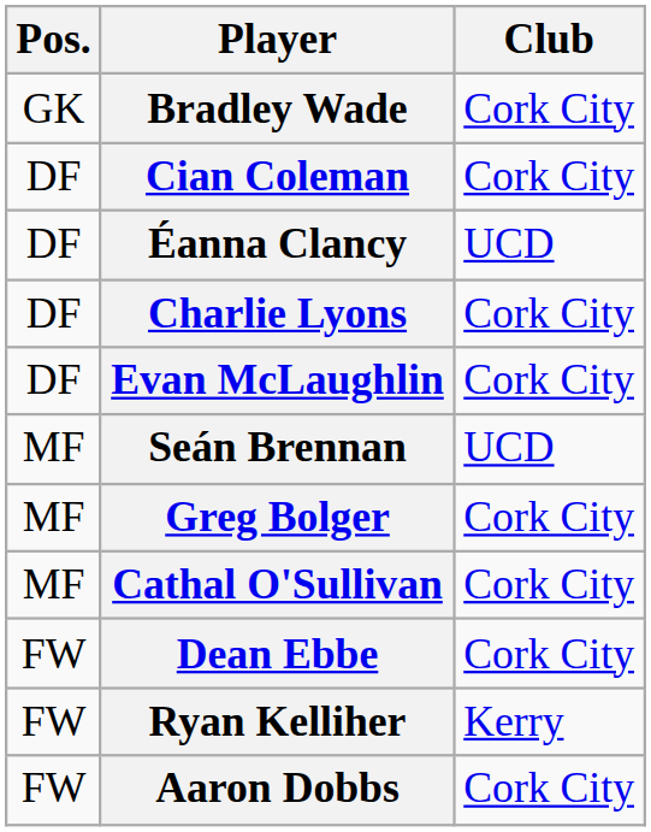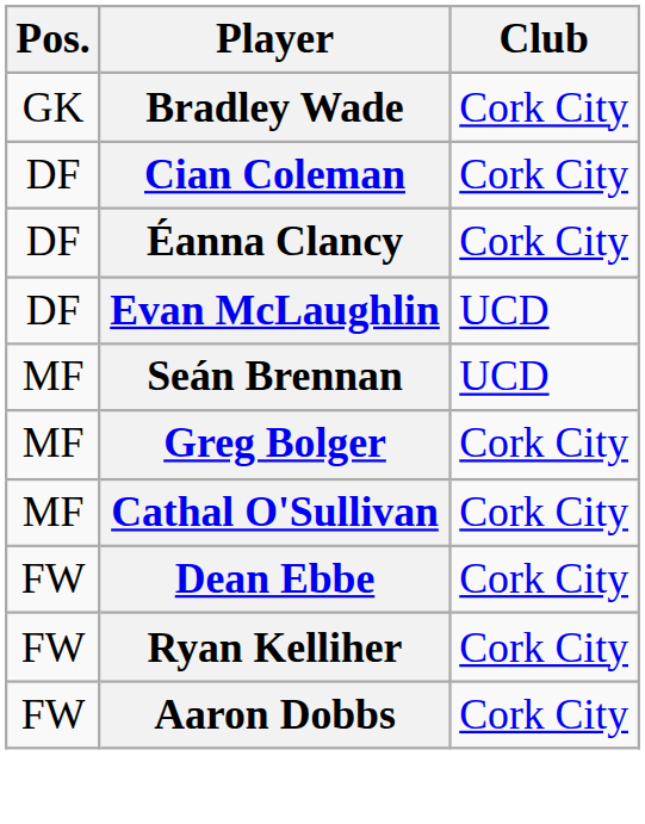Éanna Clancy | Club: UCD -> Cork City
- row: DF | Charlie Lyons | Cork City
Evan McLaughlin | Club: Cork City -> UCD
Ryan Kelliher | Club: Kerry -> Cork City
